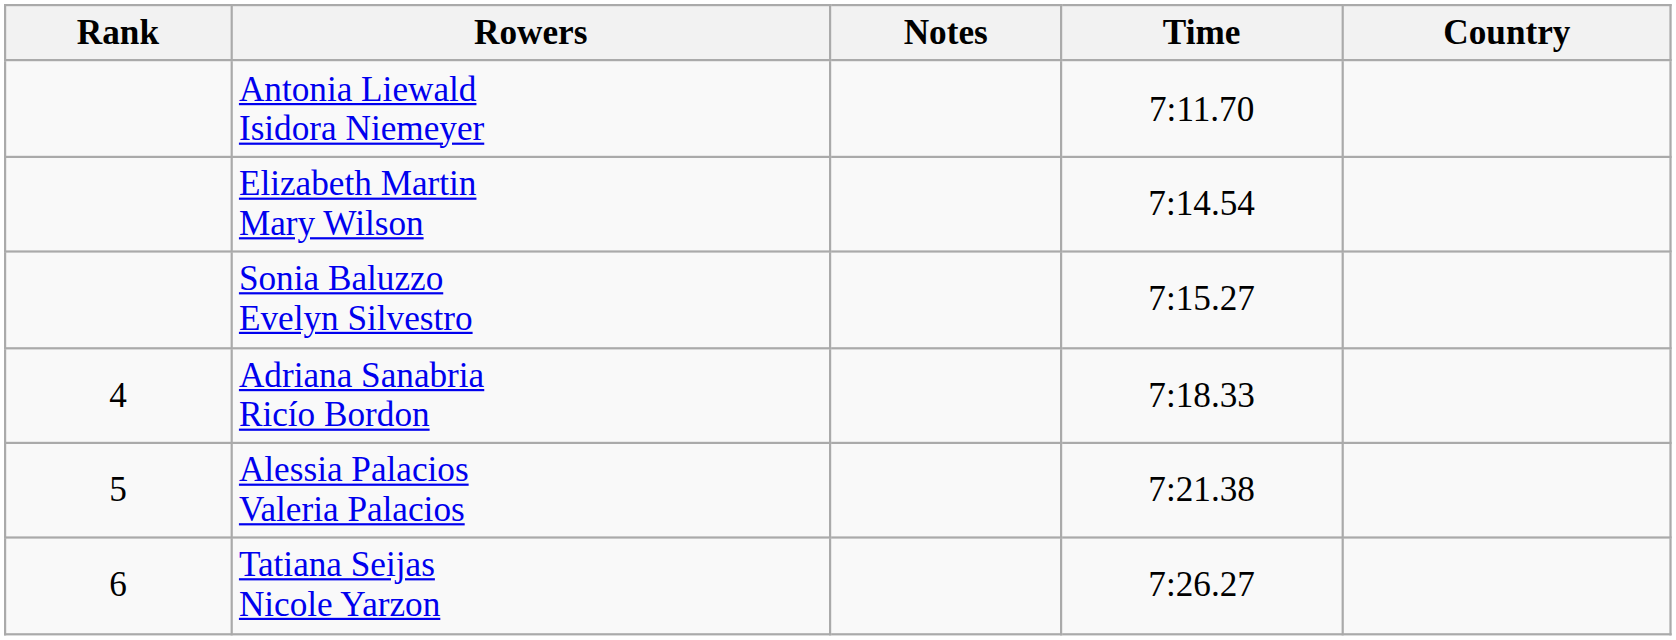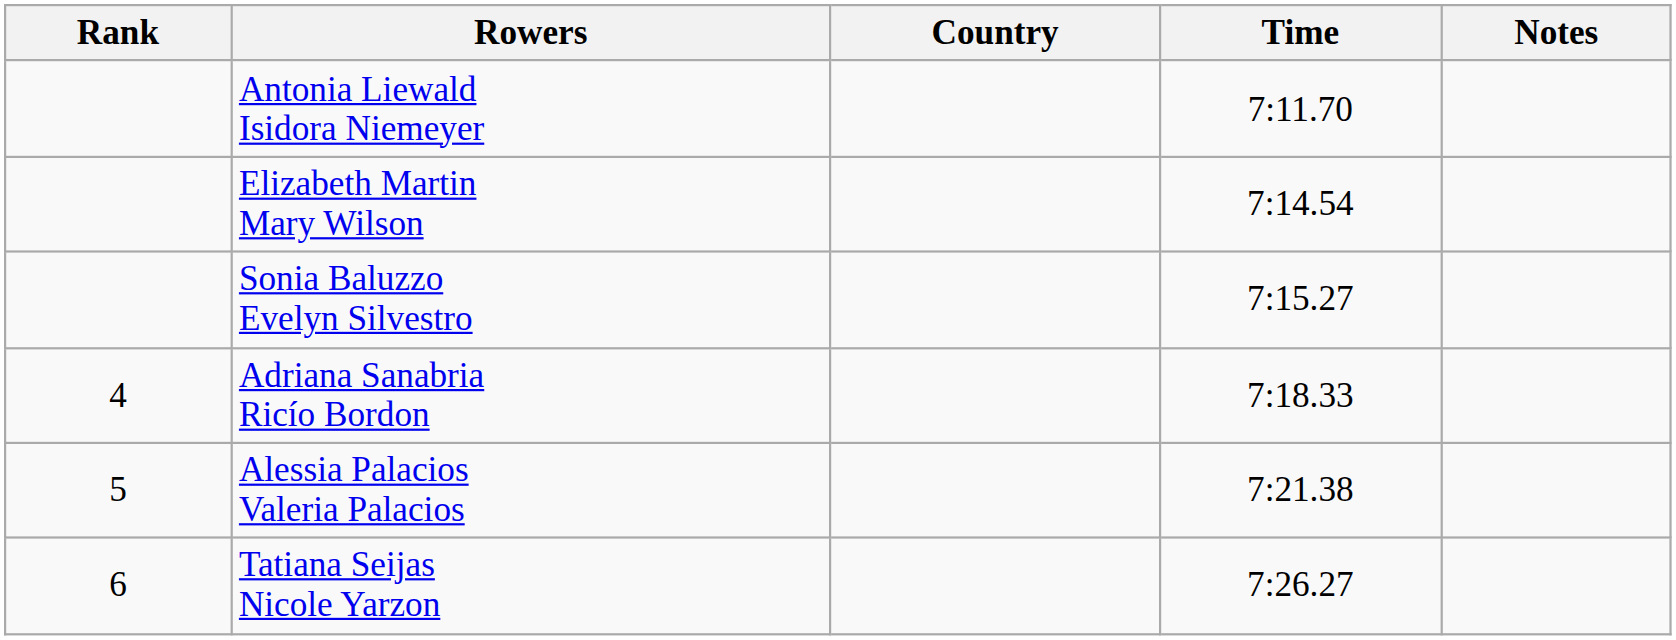columns swapped: Country <-> Notes
